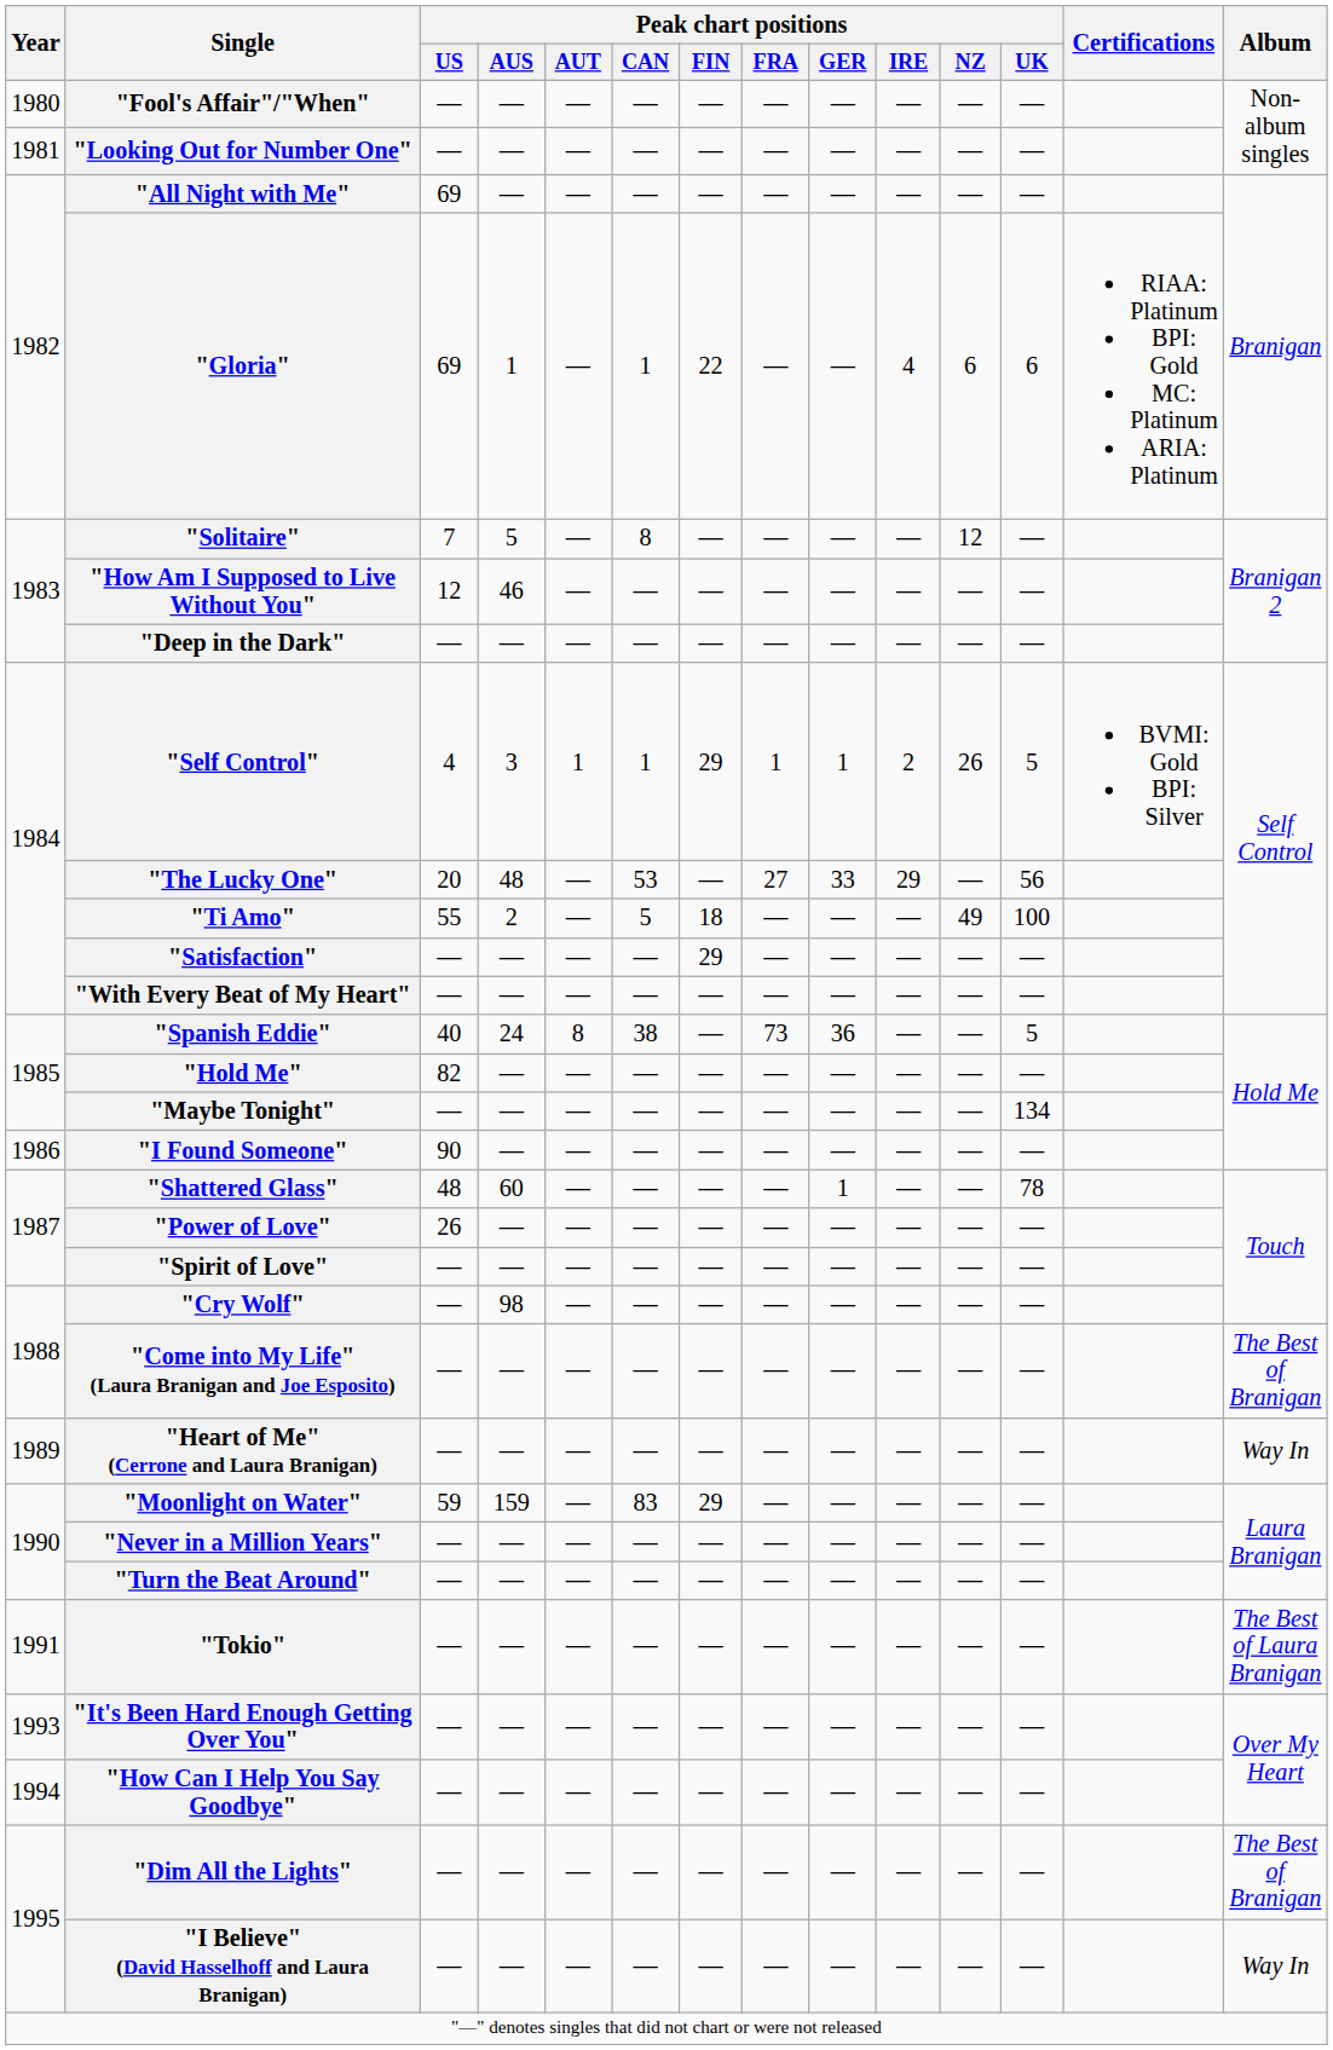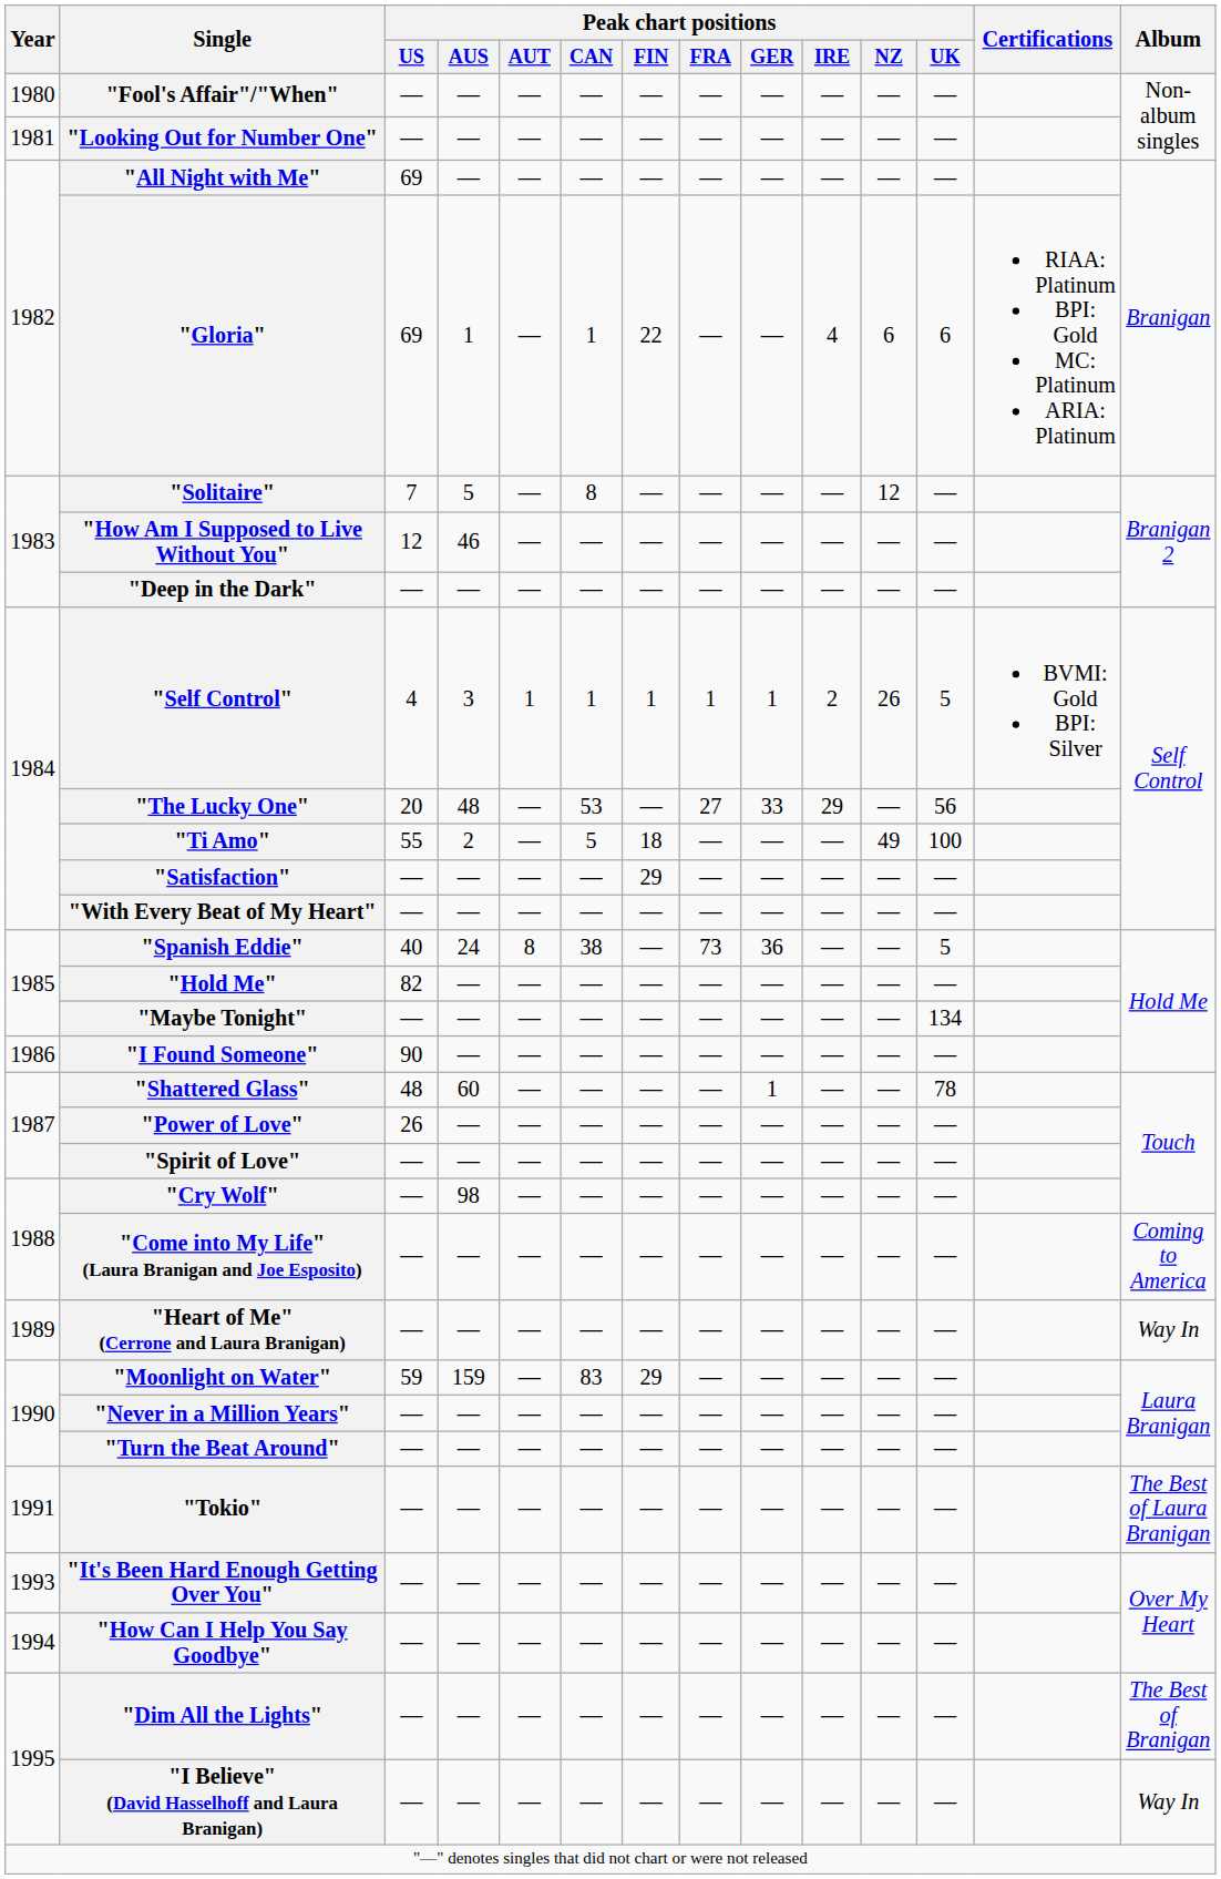"Self Control" | Peak chart positions / FIN: 29 -> 1
"Come into My Life" (Laura Branigan and Joe Esposito) | Album: The Best of Branigan -> Coming to America
